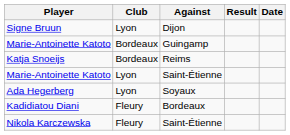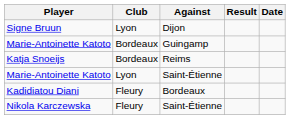- row: Ada Hegerberg | Lyon | Soyaux
